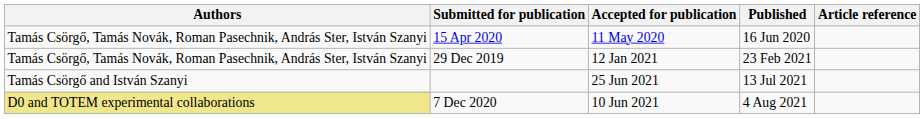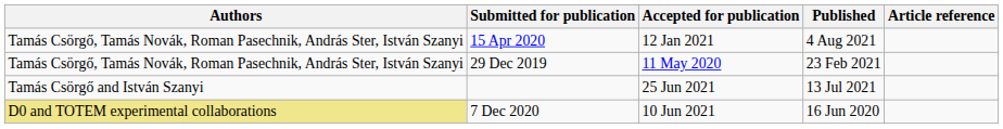15 Apr 2020 | Accepted for publication: 11 May 2020 -> 12 Jan 2021
15 Apr 2020 | Published: 16 Jun 2020 -> 4 Aug 2021
29 Dec 2019 | Accepted for publication: 12 Jan 2021 -> 11 May 2020
7 Dec 2020 | Published: 4 Aug 2021 -> 16 Jun 2020
